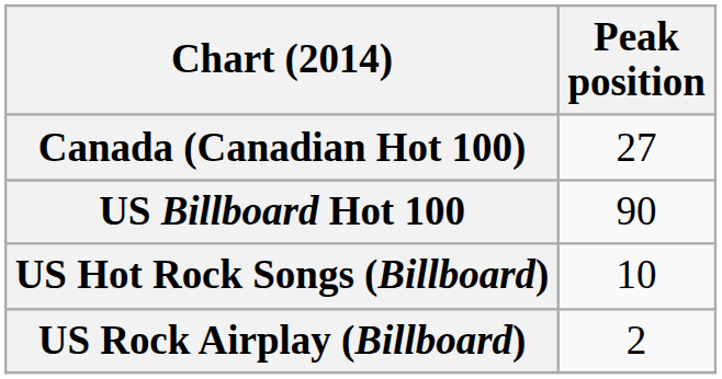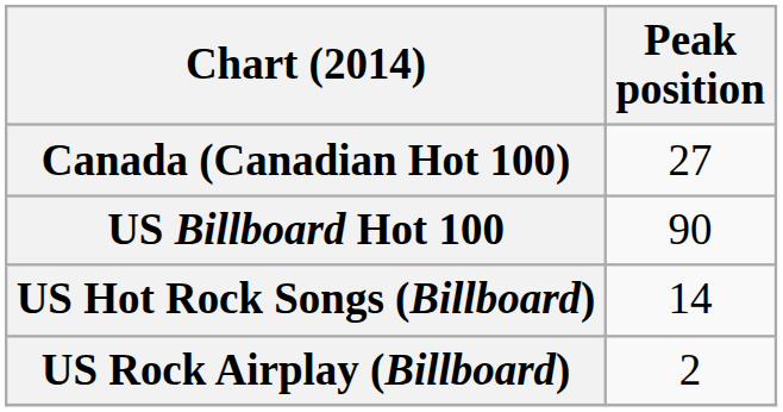US Hot Rock Songs (Billboard) | Peak position: 10 -> 14
